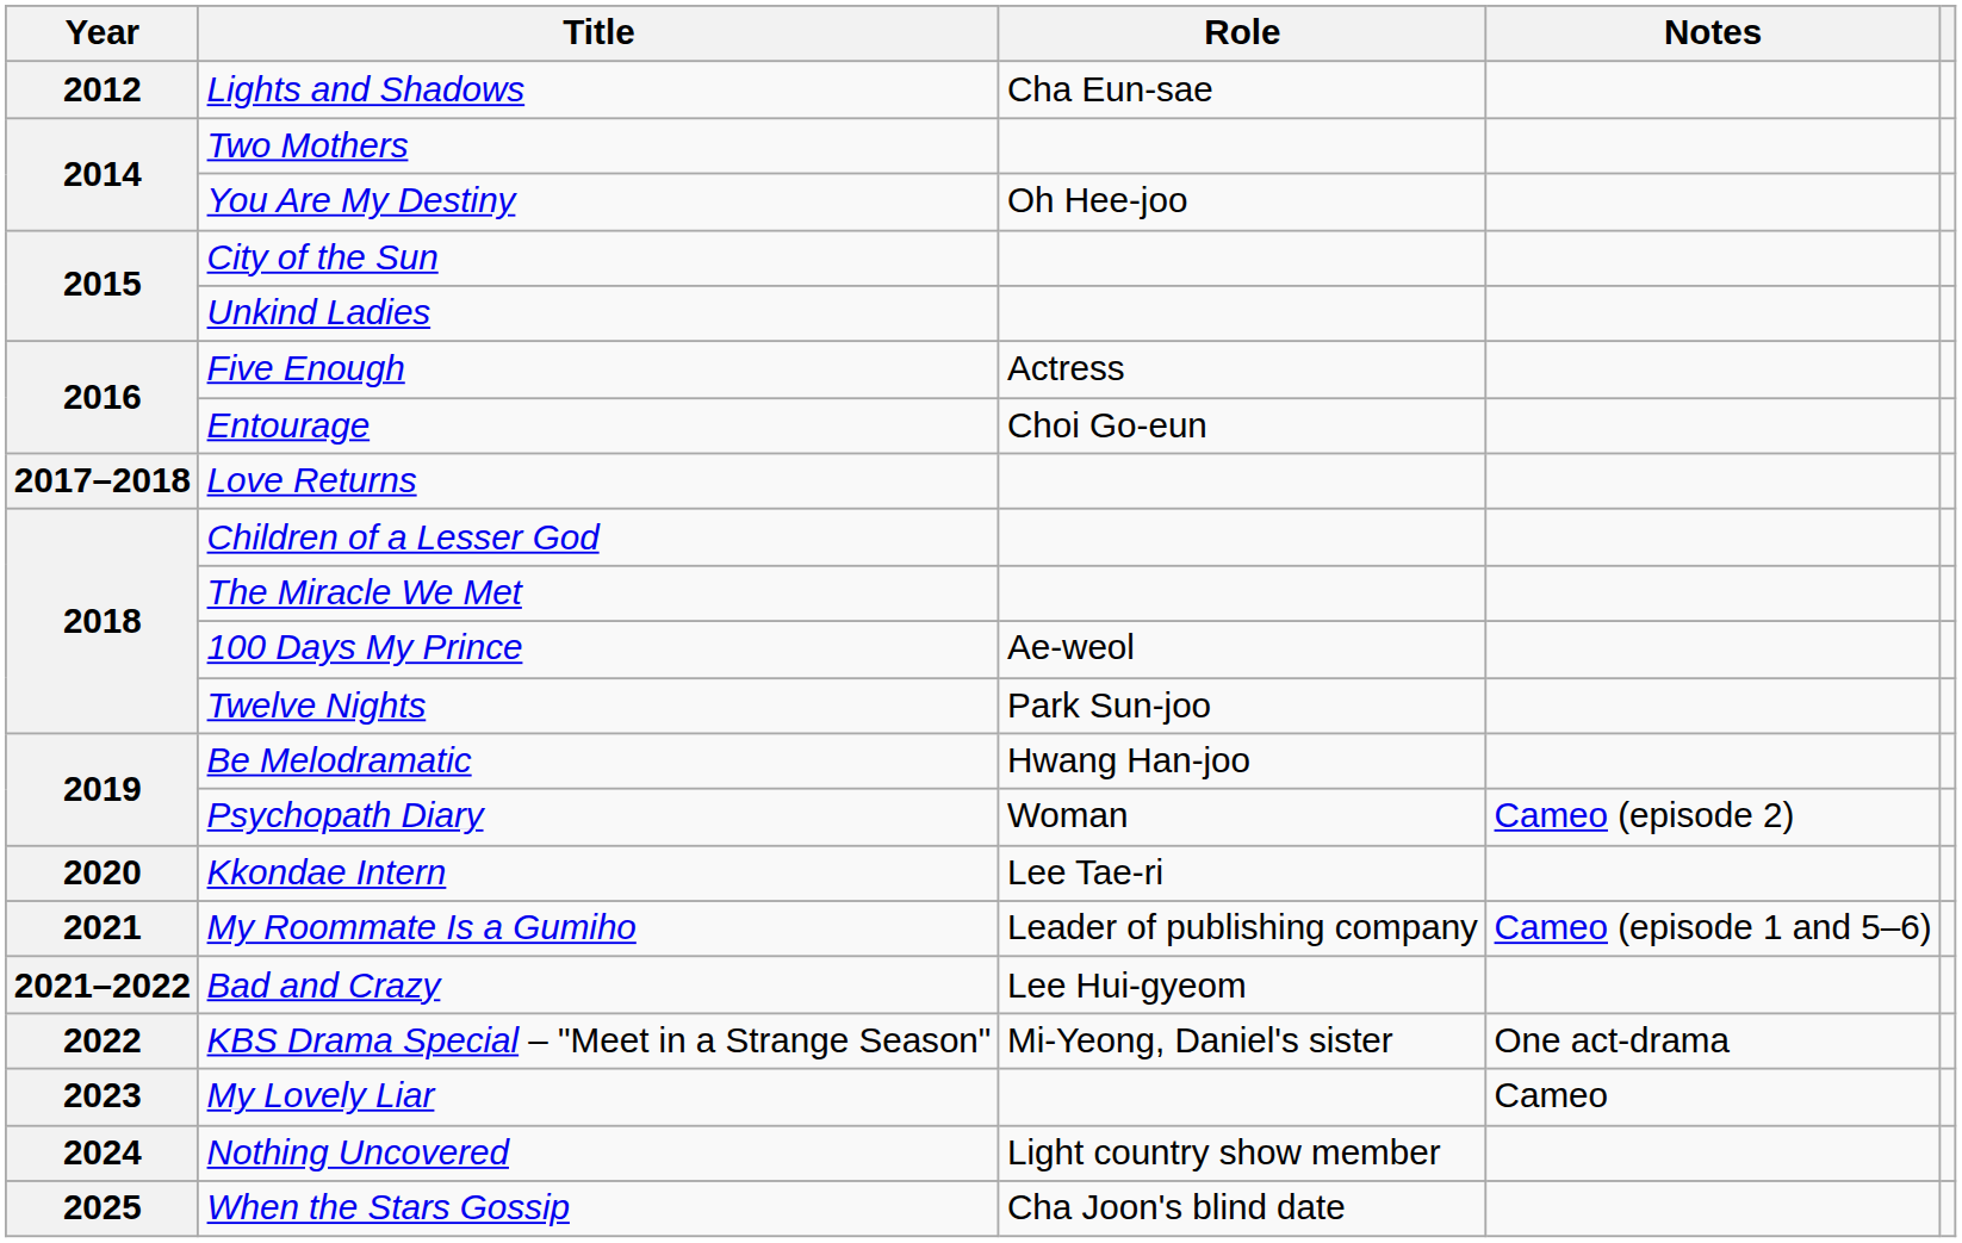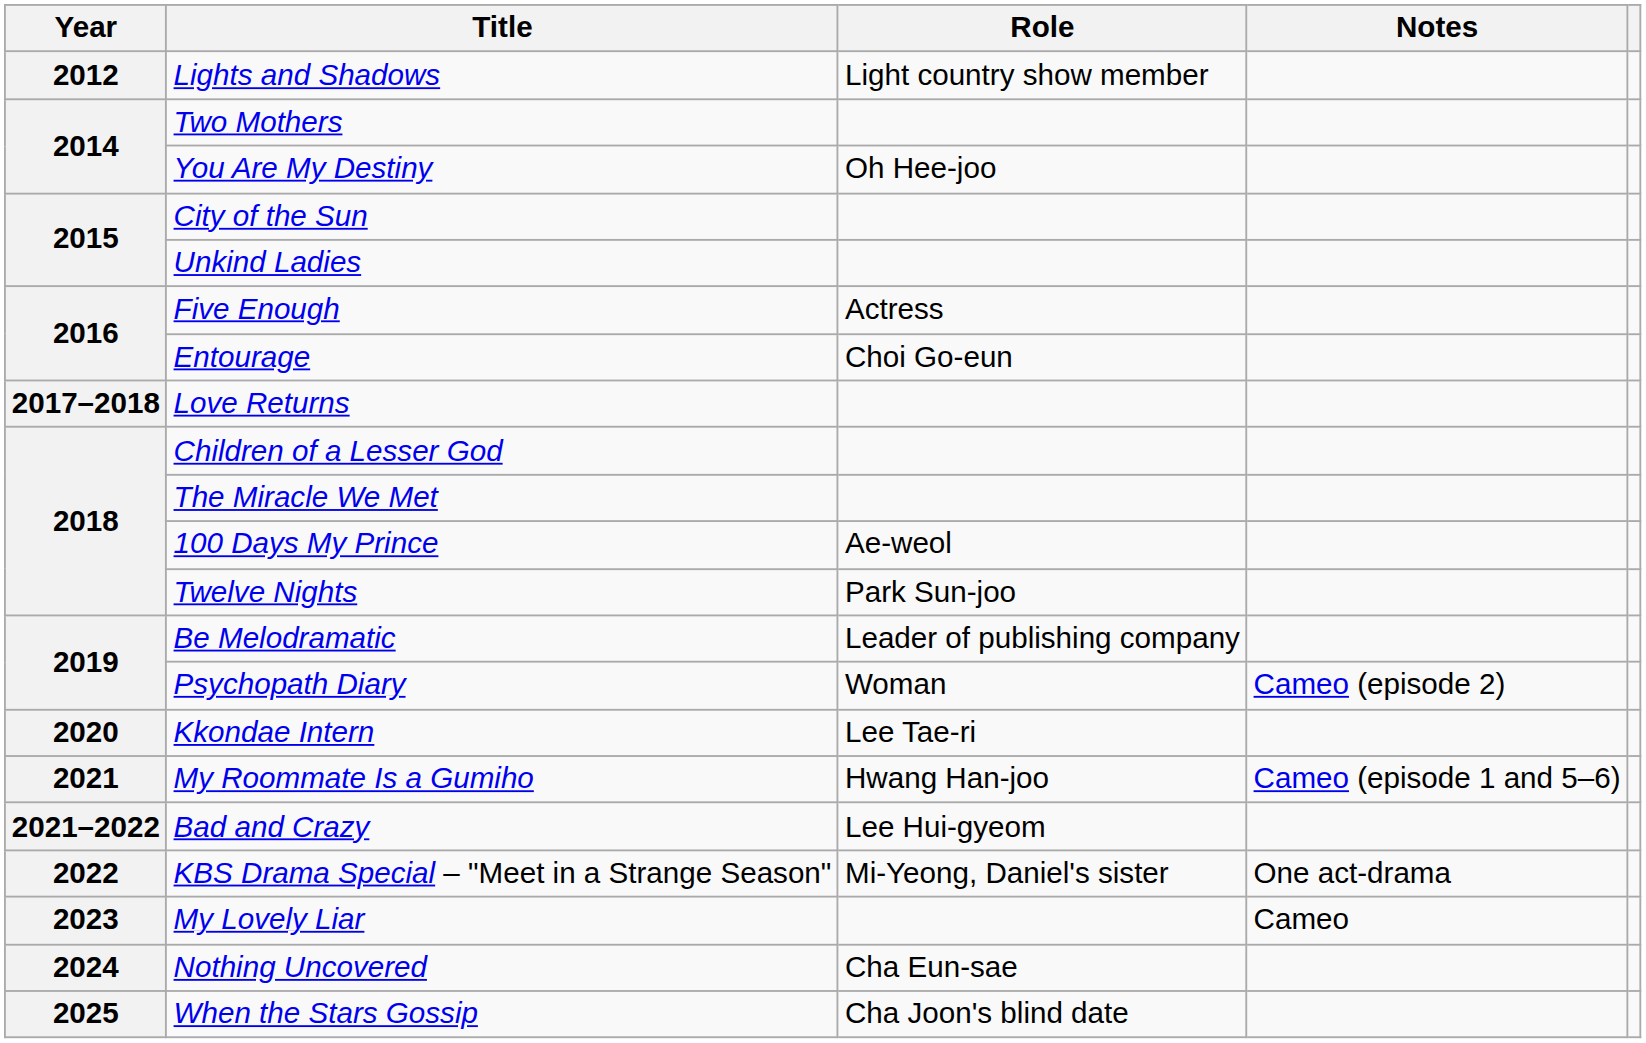Lights and Shadows | Role: Cha Eun-sae -> Light country show member
Be Melodramatic | Role: Hwang Han-joo -> Leader of publishing company
My Roommate Is a Gumiho | Role: Leader of publishing company -> Hwang Han-joo
Nothing Uncovered | Role: Light country show member -> Cha Eun-sae
